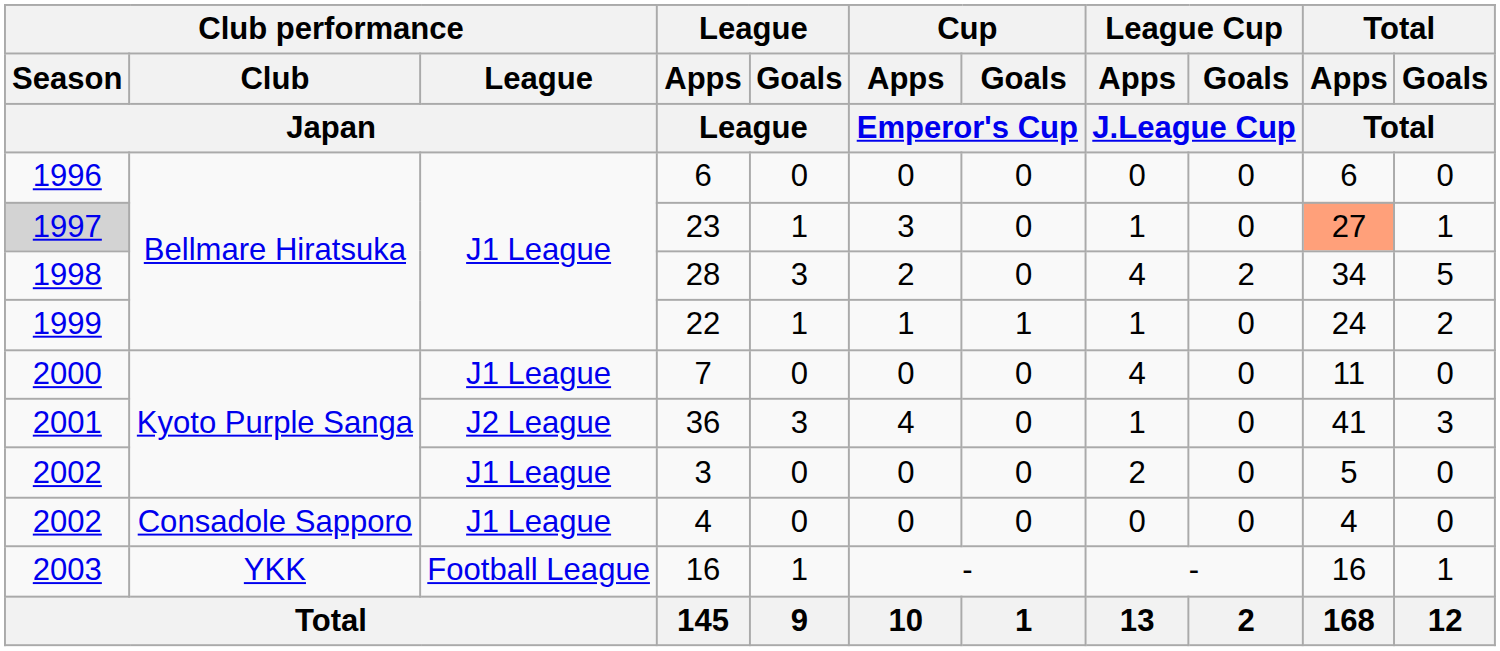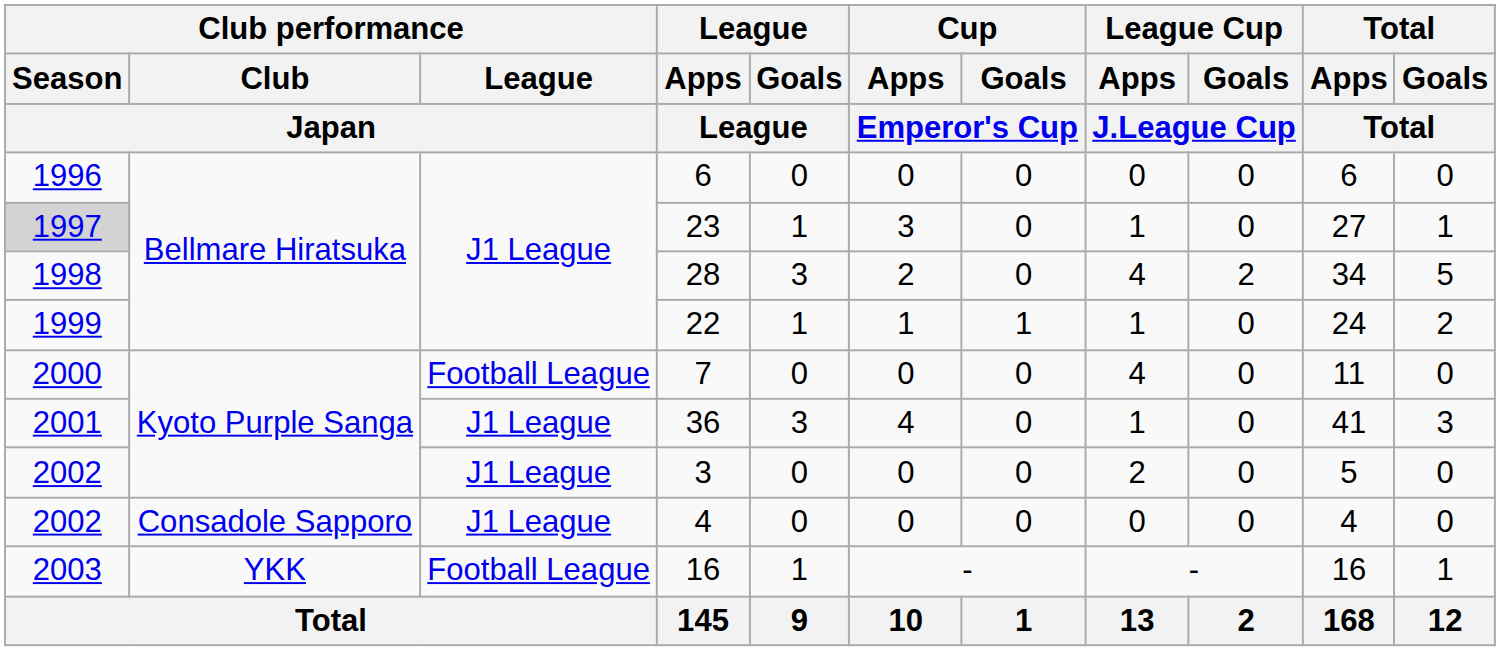23 | Total / Apps / Total: lightsalmon background -> no background
7 | Club performance / League / Japan: J1 League -> Football League
36 | Club performance / League / Japan: J2 League -> J1 League
